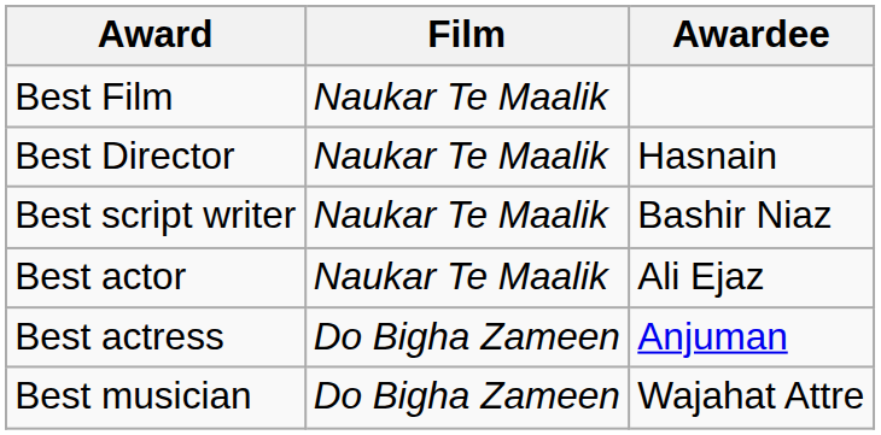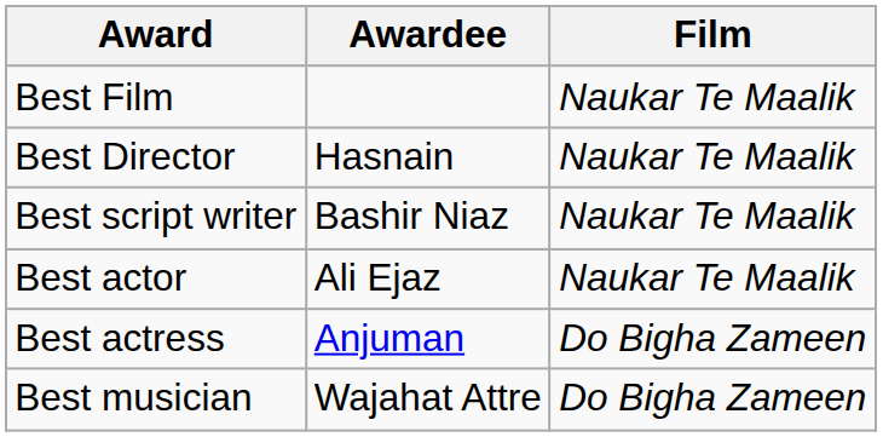columns swapped: Awardee <-> Film
